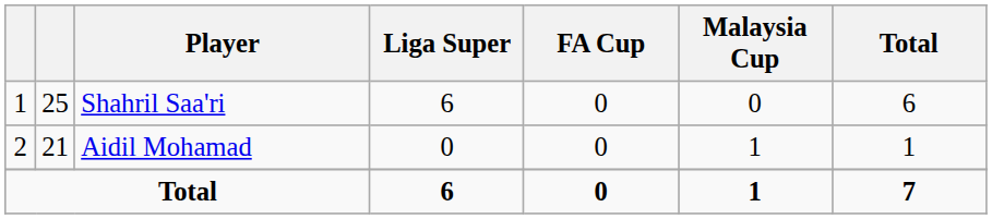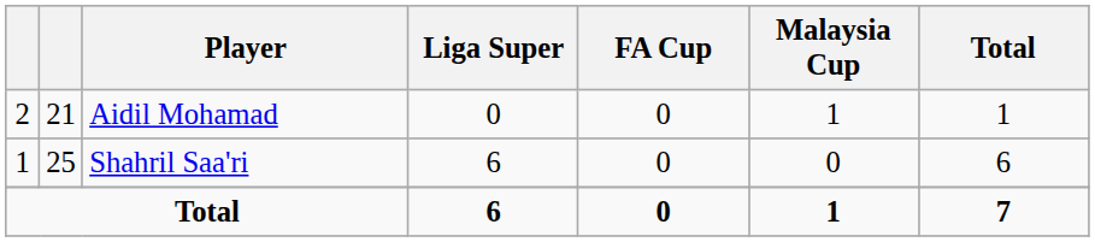rows swapped: Shahril Saa'ri <-> Aidil Mohamad
